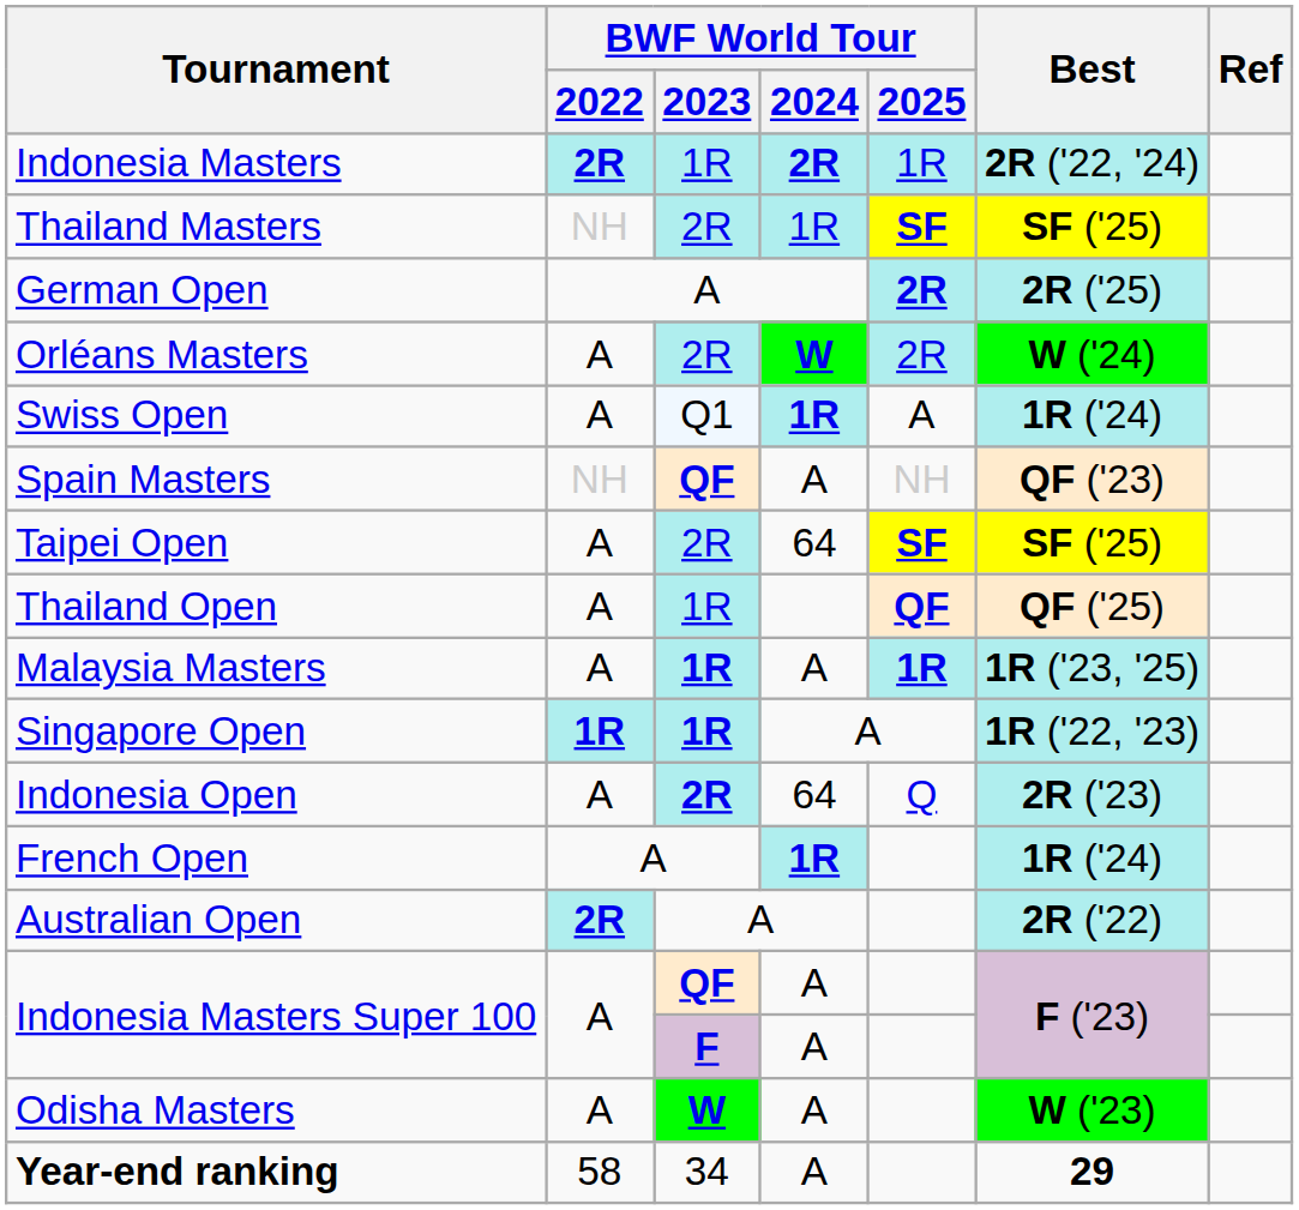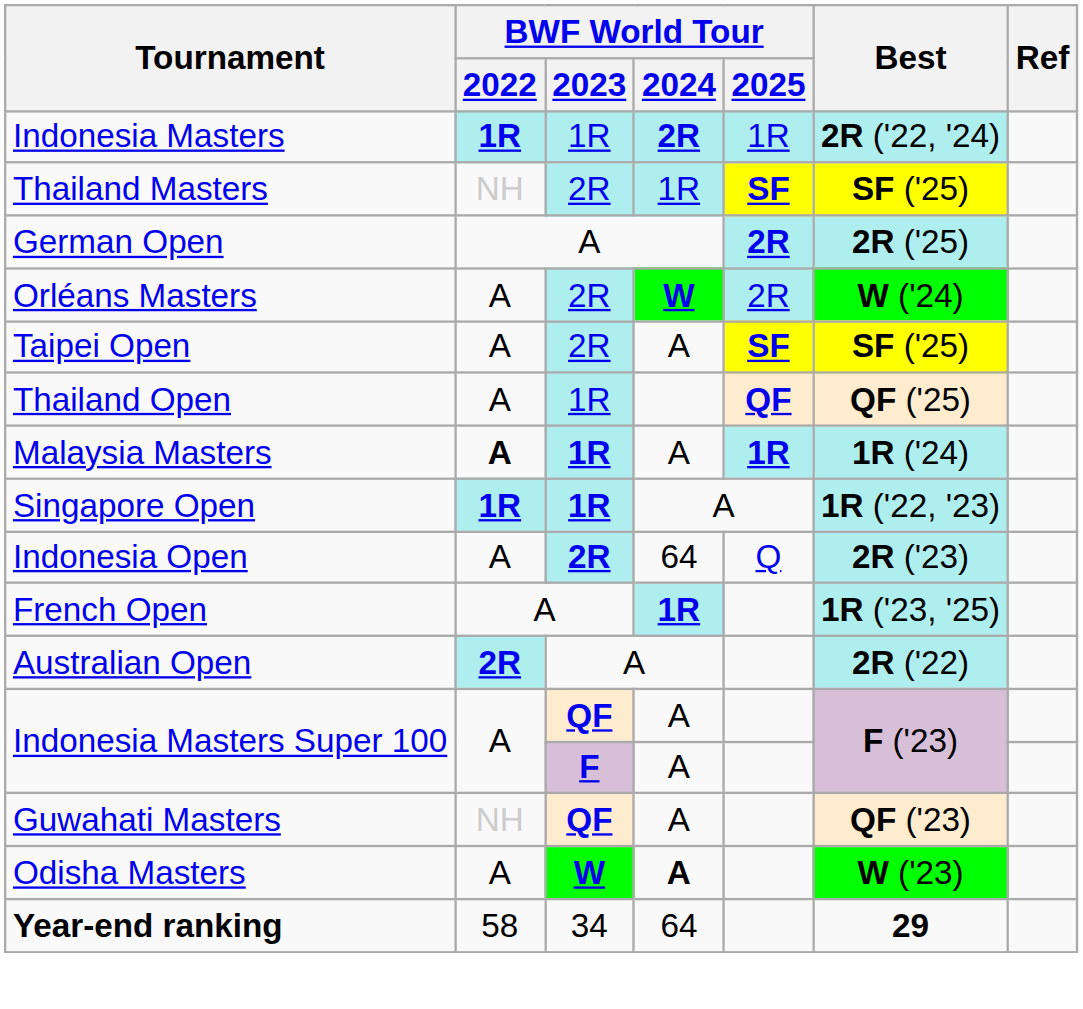Indonesia Masters | BWF World Tour / 2022: 2R -> 1R
- row: Swiss Open | A | Q1 | 1R | A | 1R ('24)
- row: Spain Masters | NH | QF | A | NH | QF ('23)
Taipei Open | BWF World Tour / 2024: 64 -> A
Malaysia Masters | BWF World Tour / 2022: normal -> bold
Malaysia Masters | Best: 1R ('23, '25) -> 1R ('24)
French Open | Best: 1R ('24) -> 1R ('23, '25)
+ row: Guwahati Masters | NH | QF | A | QF ('23)
Odisha Masters | BWF World Tour / 2024: normal -> bold
Year-end ranking | BWF World Tour / 2024: A -> 64
